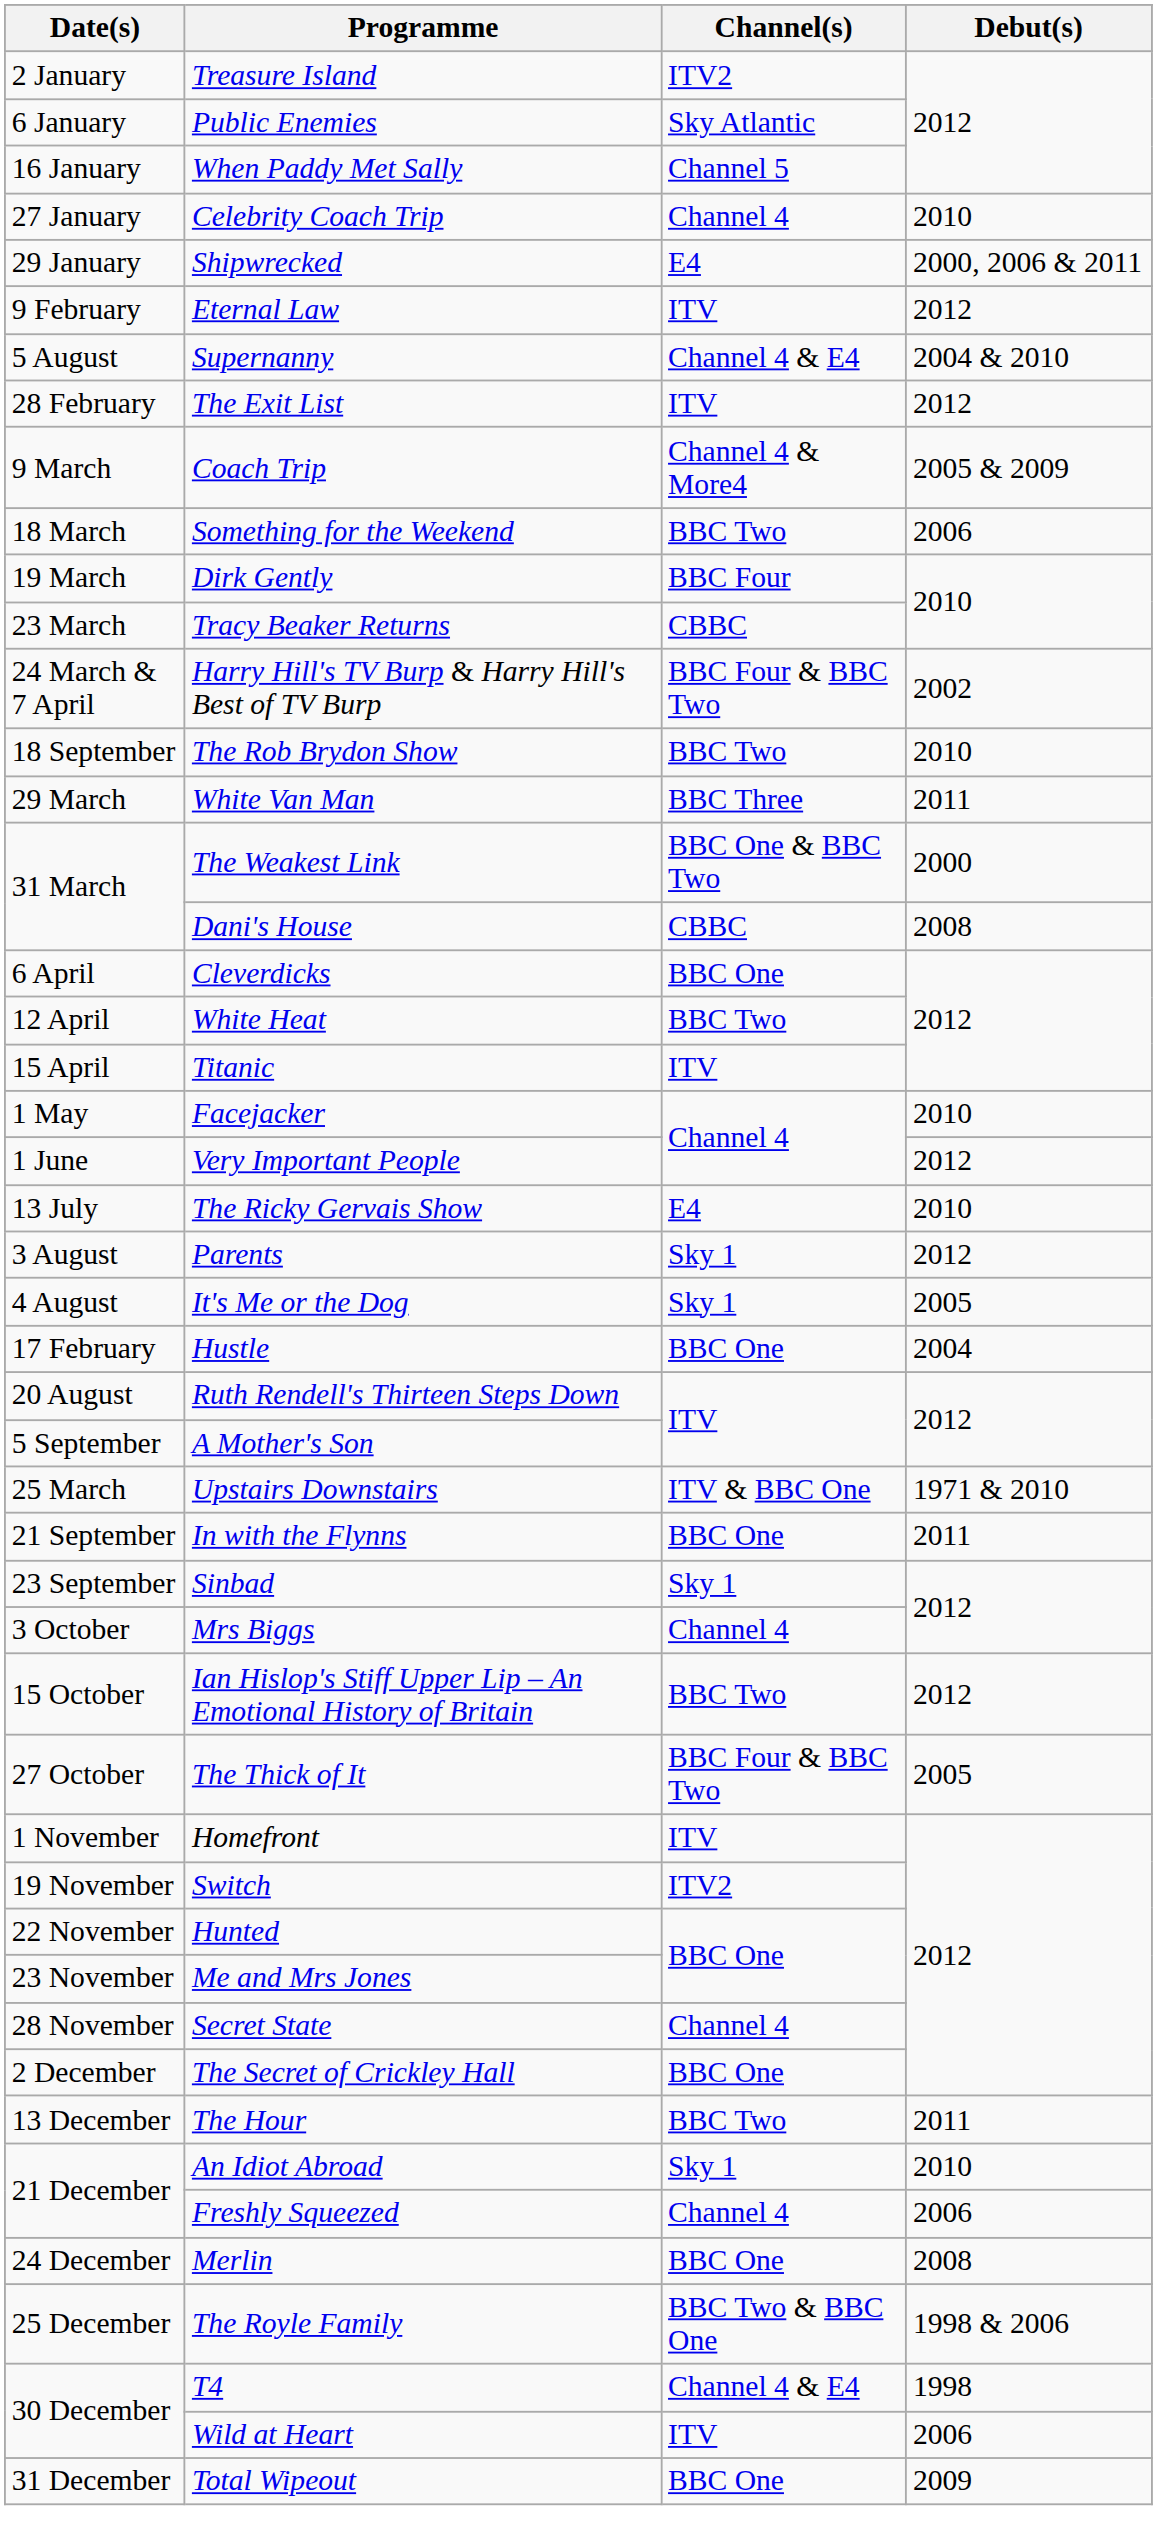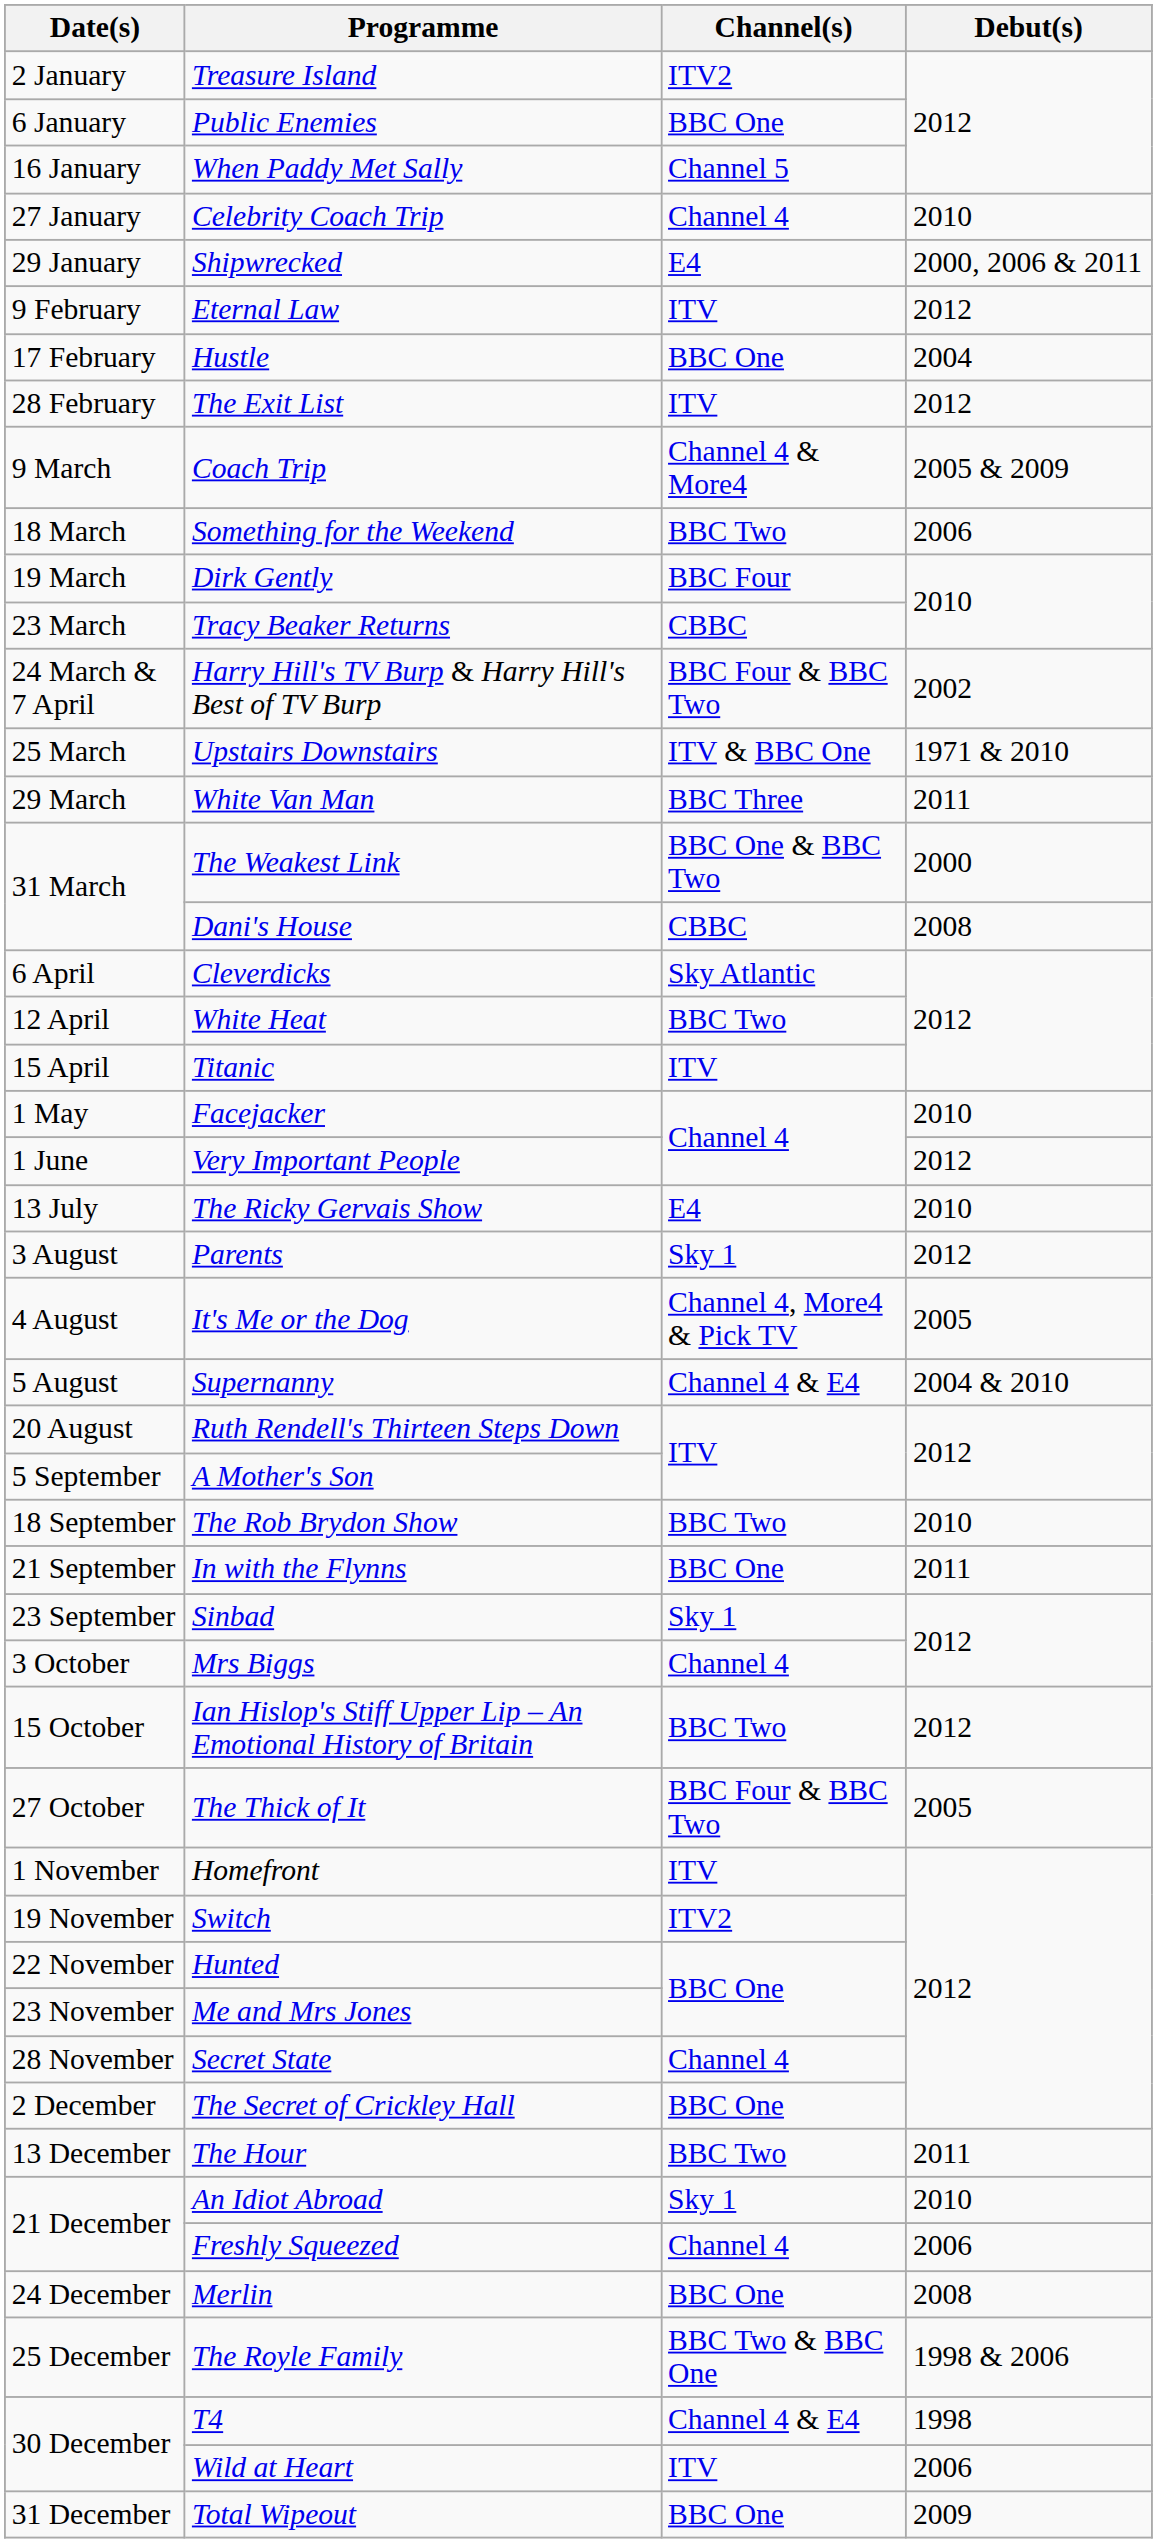Public Enemies | Channel(s): Sky Atlantic -> BBC One
rows swapped: Hustle <-> Supernanny
rows swapped: Upstairs Downstairs <-> The Rob Brydon Show
Cleverdicks | Channel(s): BBC One -> Sky Atlantic
It's Me or the Dog | Channel(s): Sky 1 -> Channel 4, More4 & Pick TV
